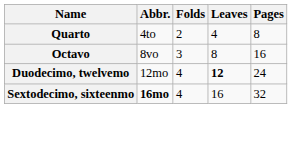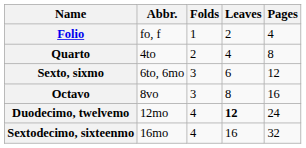+ row: Folio | fo, f | 1 | 2 | 4
+ row: Sexto, sixmo | 6to, 6mo | 3 | 6 | 12
Sextodecimo, sixteenmo | Abbr.: bold -> normal
